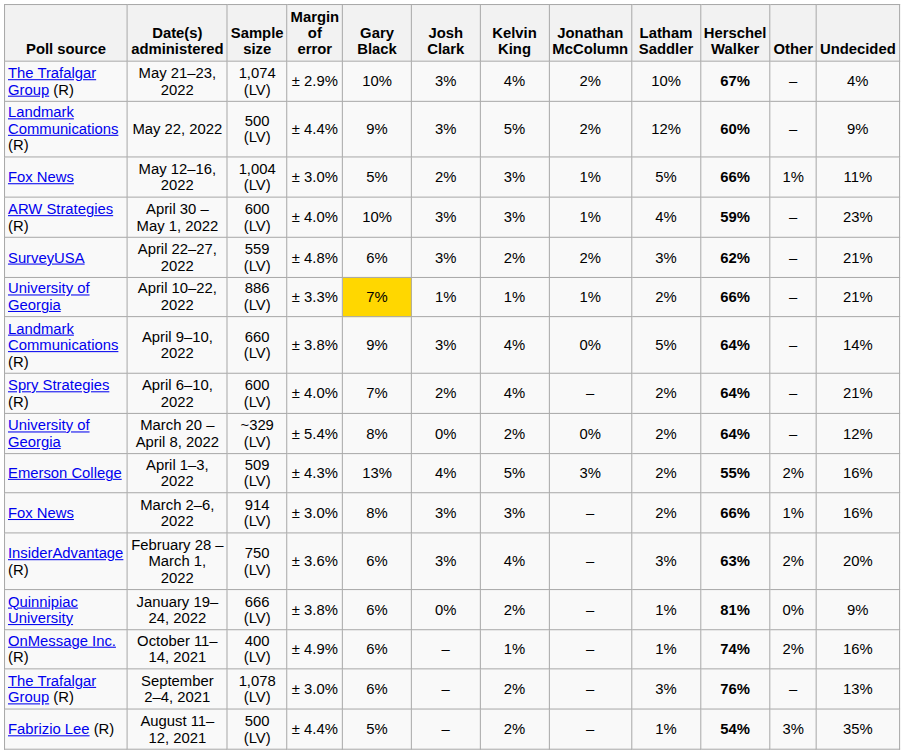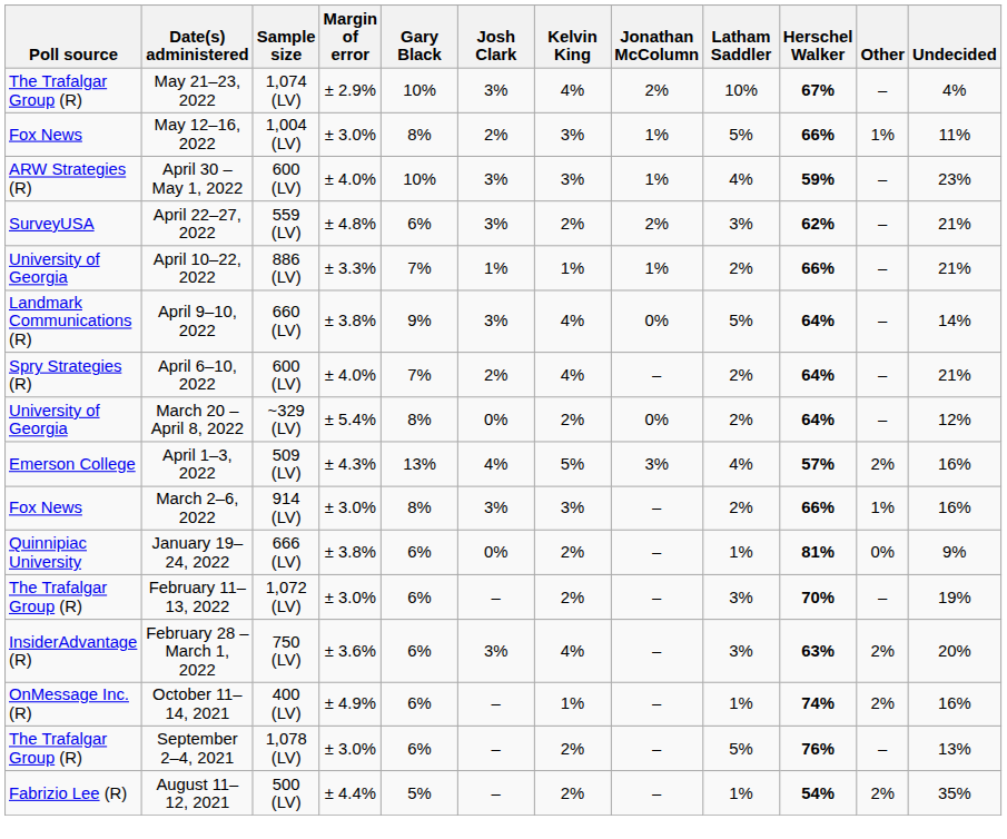- row: Landmark Communications (R) | May 22, 2022 | 500 (LV) | ± 4.4% | 9% | 3% | 5% | 2% | 12% | 60% | – | 9%
May 12–16, 2022 | Gary Black: 5% -> 8%
April 10–22, 2022 | Gary Black: gold background -> no background
April 1–3, 2022 | Latham Saddler: 2% -> 4%
April 1–3, 2022 | Herschel Walker: 55% -> 57%
rows swapped: February 28 – March 1, 2022 <-> January 19–24, 2022
+ row: The Trafalgar Group (R) | February 11–13, 2022 | 1,072 (LV) | ± 3.0% | 6% | – | 2% | – | 3% | 70% | – | 19%
September 2–4, 2021 | Latham Saddler: 3% -> 5%
August 11–12, 2021 | Other: 3% -> 2%
